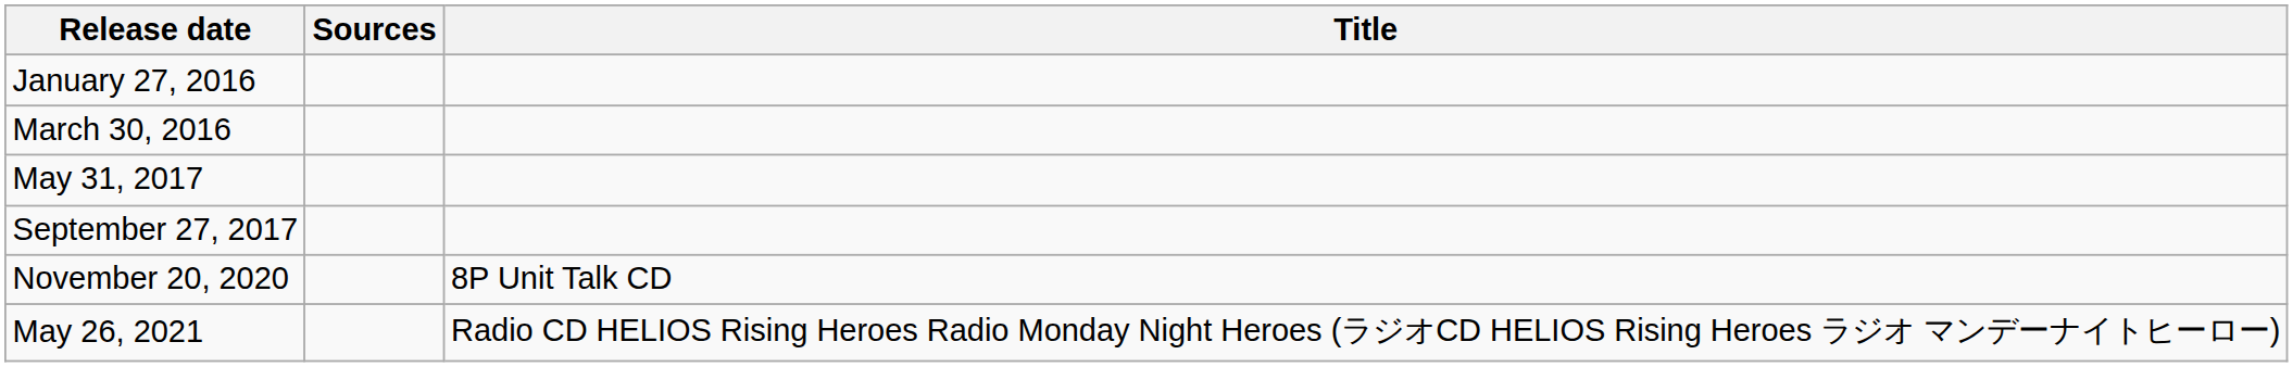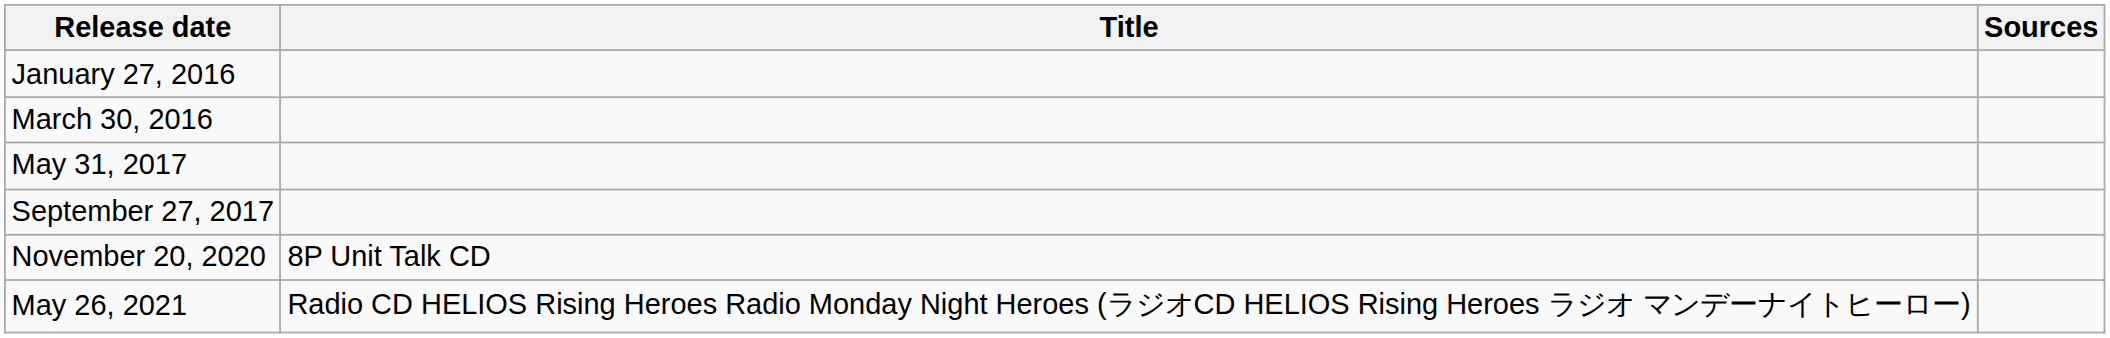columns swapped: Title <-> Sources
